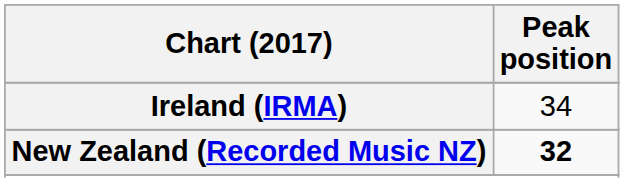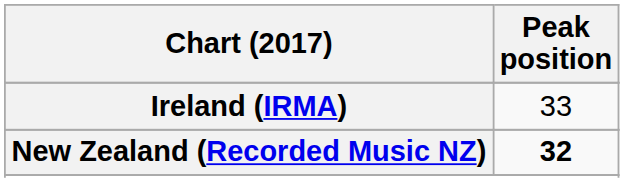Ireland (IRMA) | Peak position: 34 -> 33
